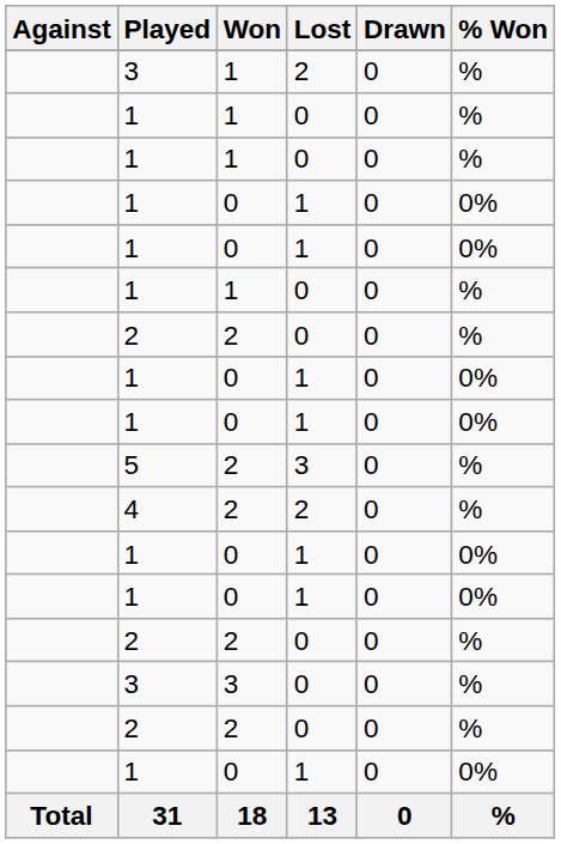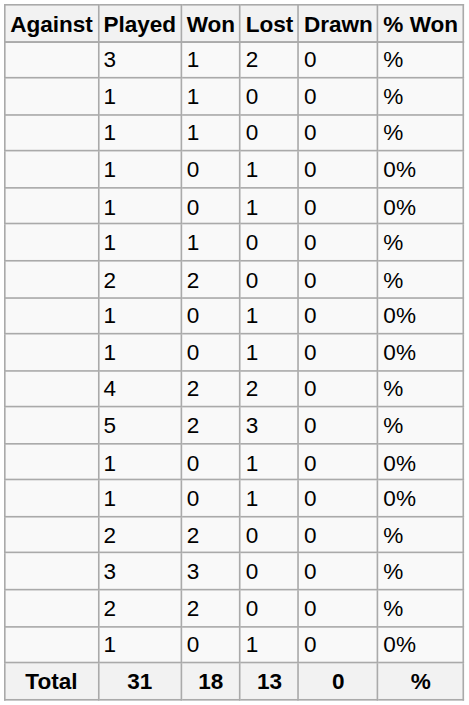rows swapped: 4 <-> 5
